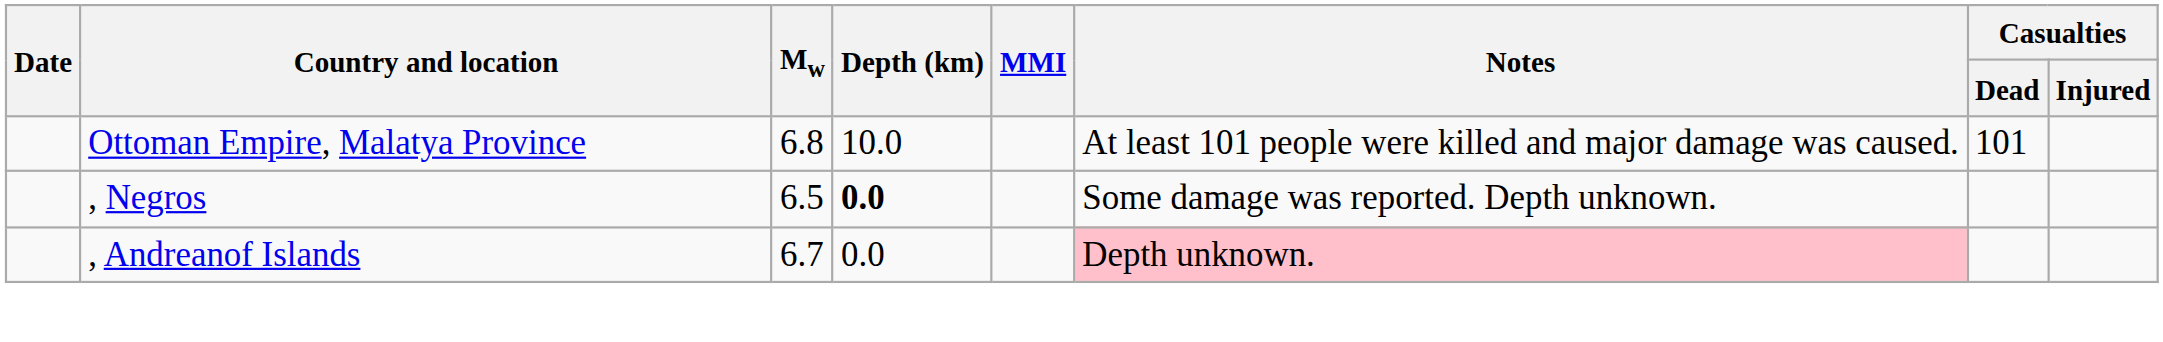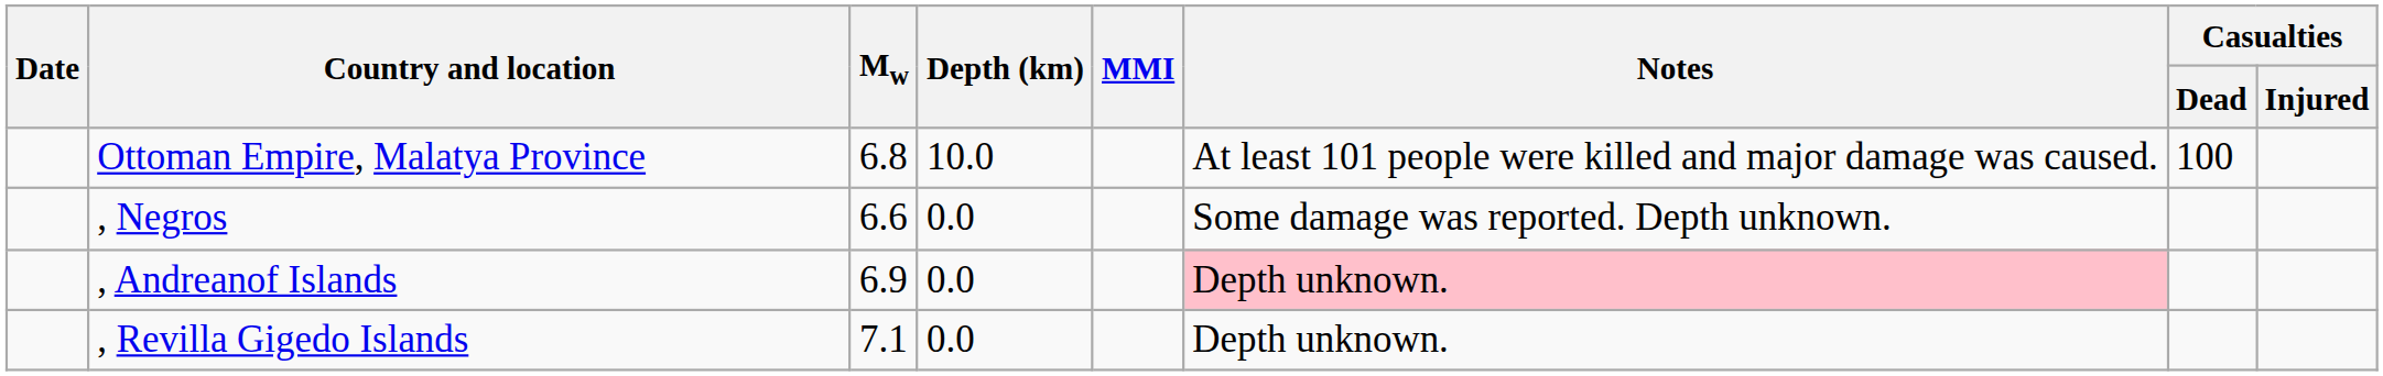Ottoman Empire, Malatya Province | Casualties / Dead: 101 -> 100
, Negros | Mw: 6.5 -> 6.6
, Negros | Depth (km): bold -> normal
, Andreanof Islands | Mw: 6.7 -> 6.9
+ row: , Revilla Gigedo Islands | 7.1 | 0.0 | Depth unknown.
